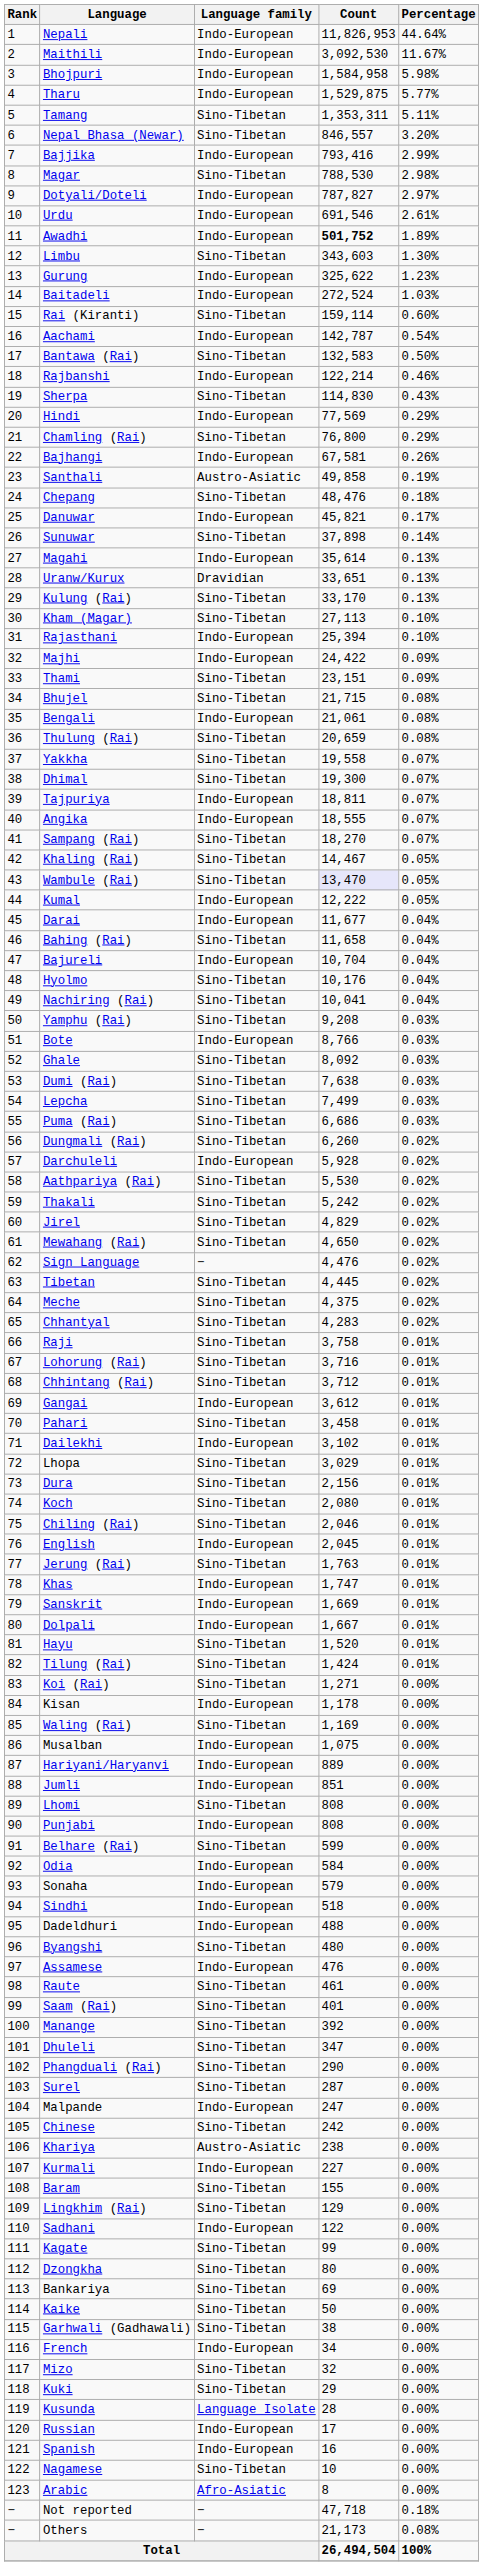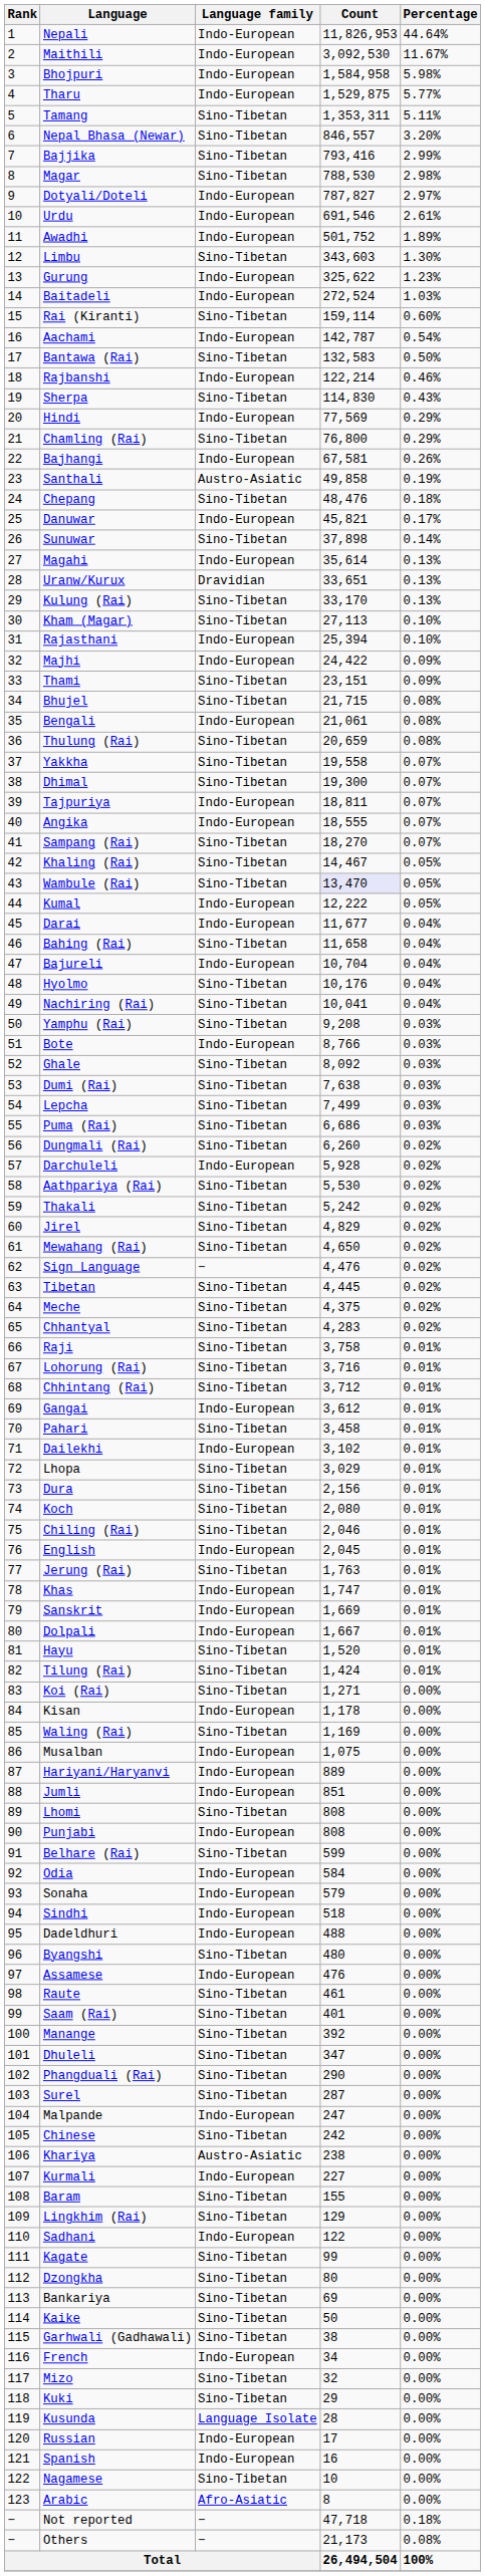Bajjika | Language family: Indo-European -> Sino-Tibetan
Awadhi | Count: bold -> normal
